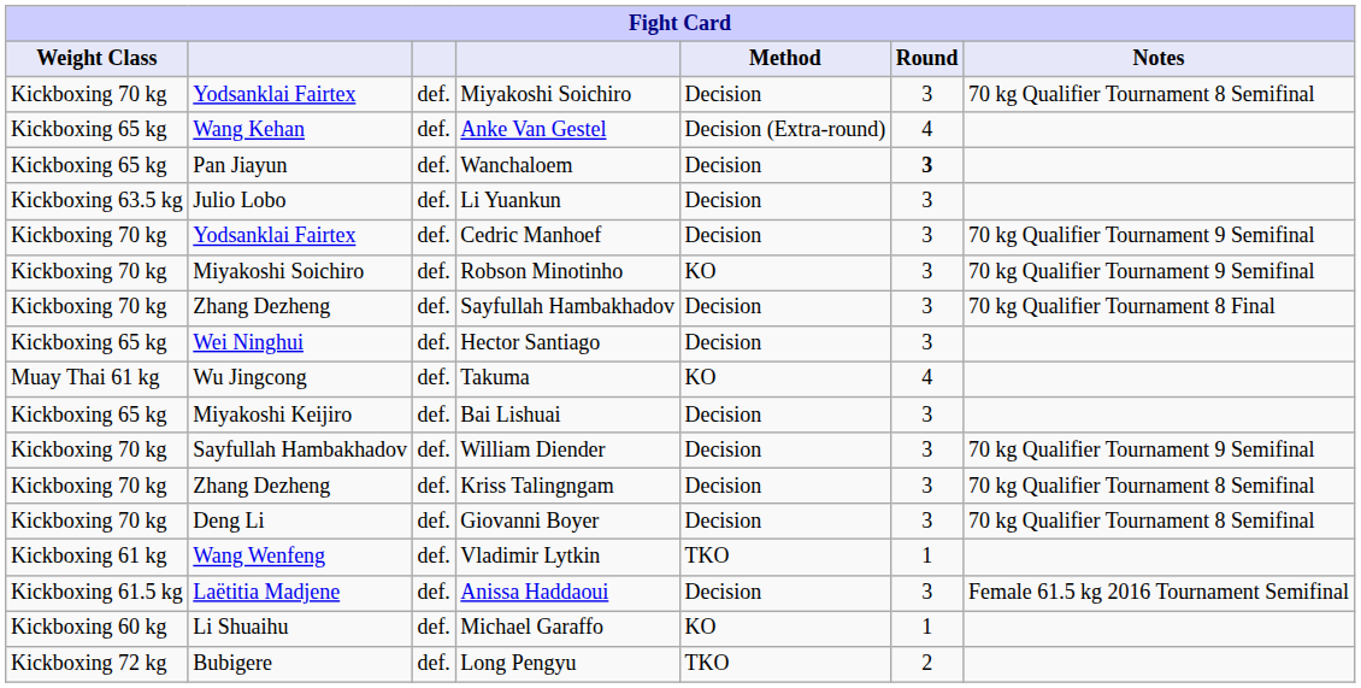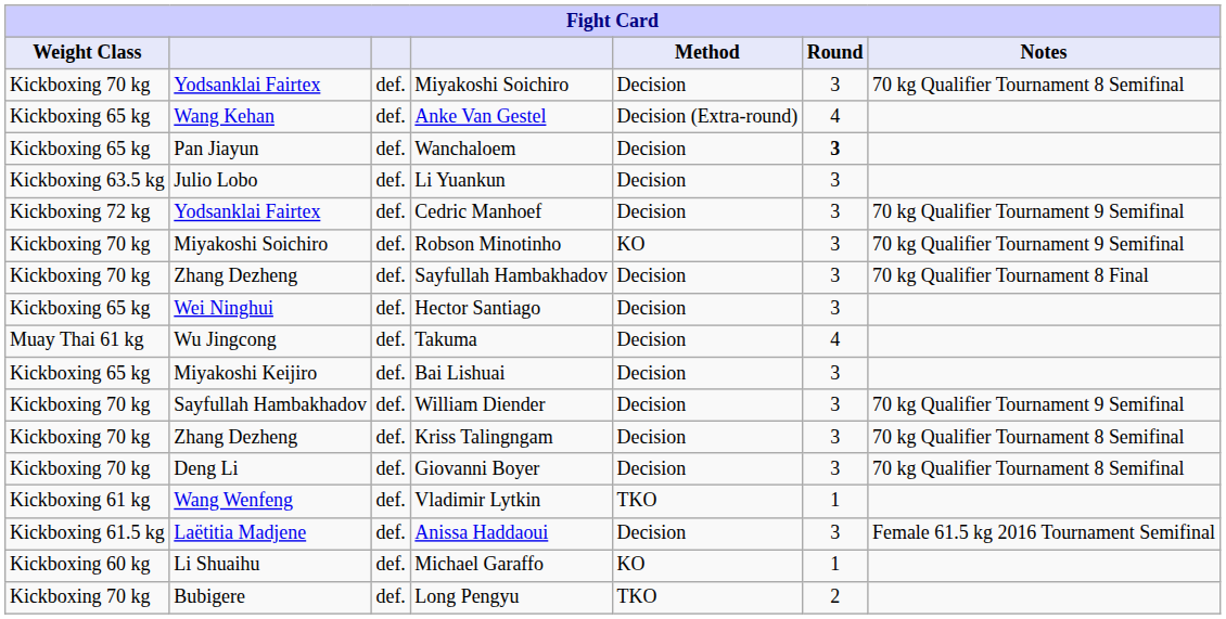Cedric Manhoef | Weight Class: Kickboxing 70 kg -> Kickboxing 72 kg
Takuma | Method: KO -> Decision
Long Pengyu | Weight Class: Kickboxing 72 kg -> Kickboxing 70 kg
